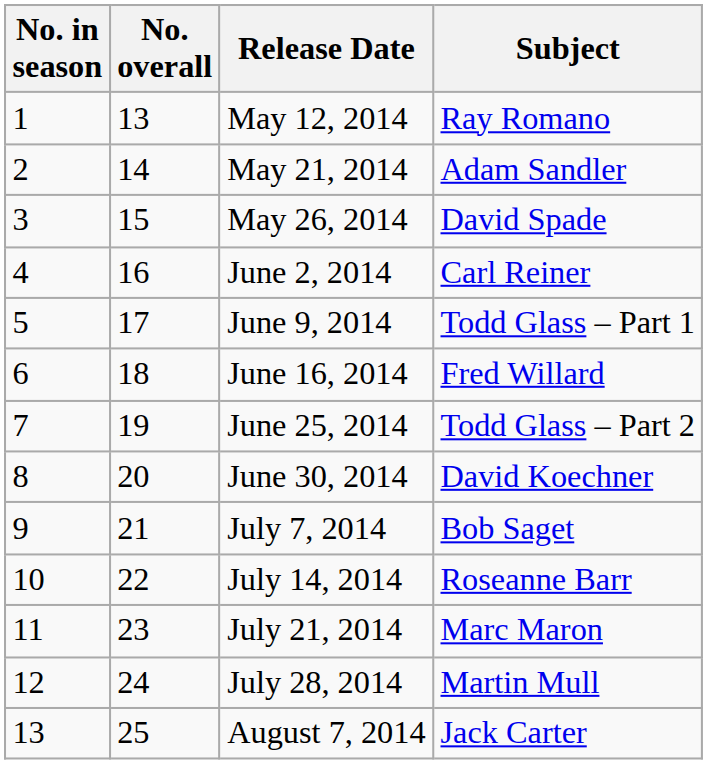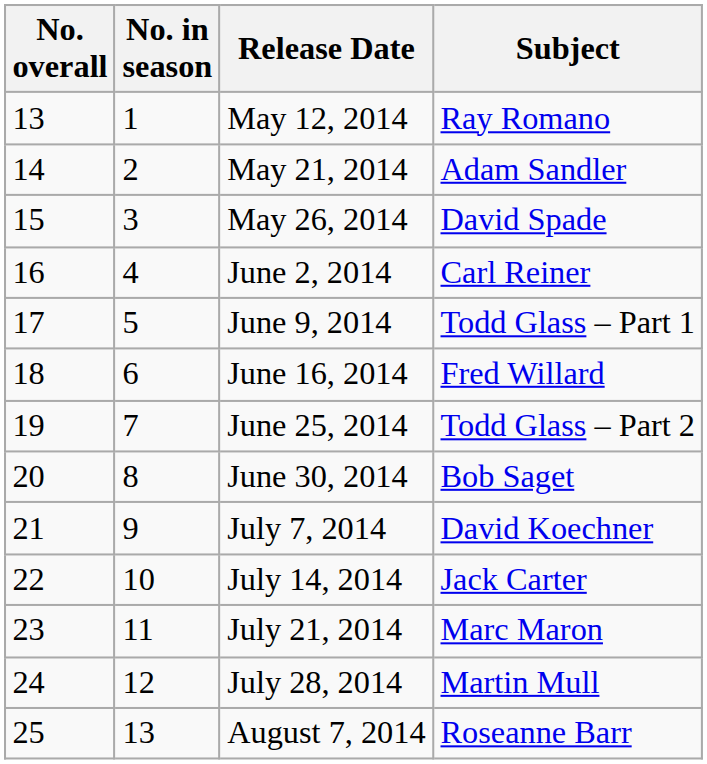columns swapped: No. overall <-> No. in season
June 30, 2014 | Subject: David Koechner -> Bob Saget
July 7, 2014 | Subject: Bob Saget -> David Koechner
July 14, 2014 | Subject: Roseanne Barr -> Jack Carter
August 7, 2014 | Subject: Jack Carter -> Roseanne Barr
